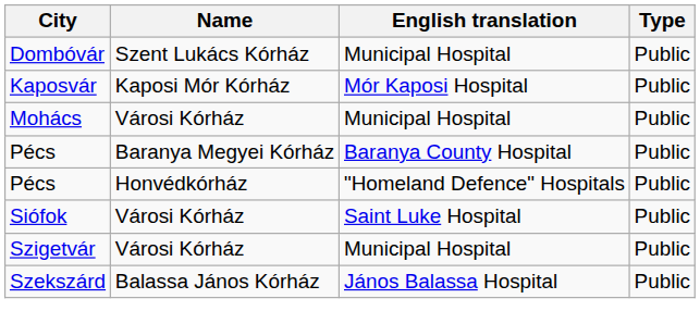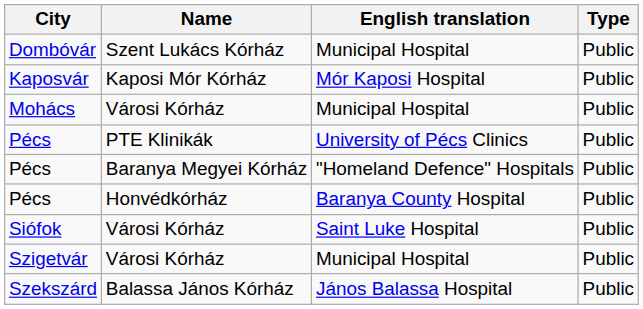+ row: Pécs | PTE Klinikák | University of Pécs Clinics | Public
Pécs / Baranya Megyei Kórház | English translation: Baranya County Hospital -> "Homeland Defence" Hospitals
Pécs / Honvédkórház | English translation: "Homeland Defence" Hospitals -> Baranya County Hospital
